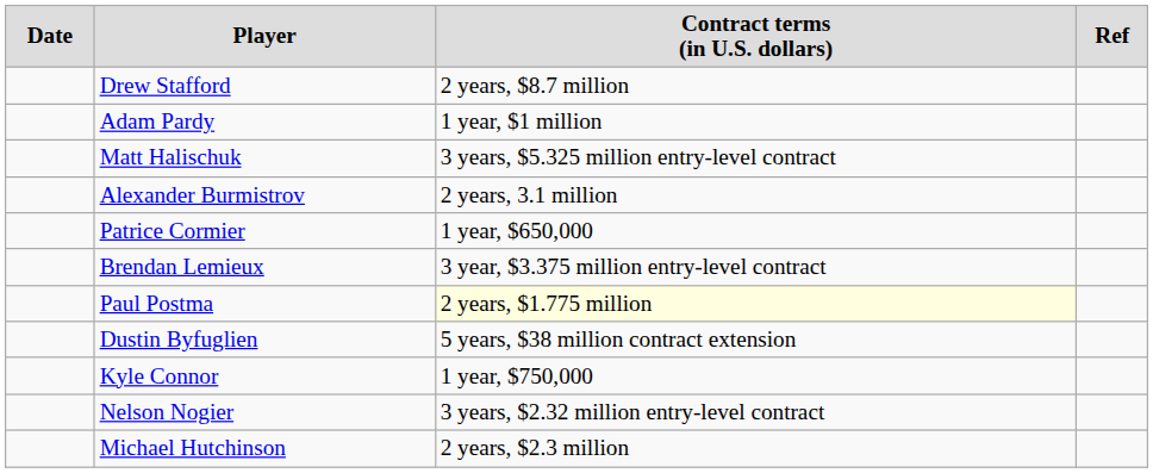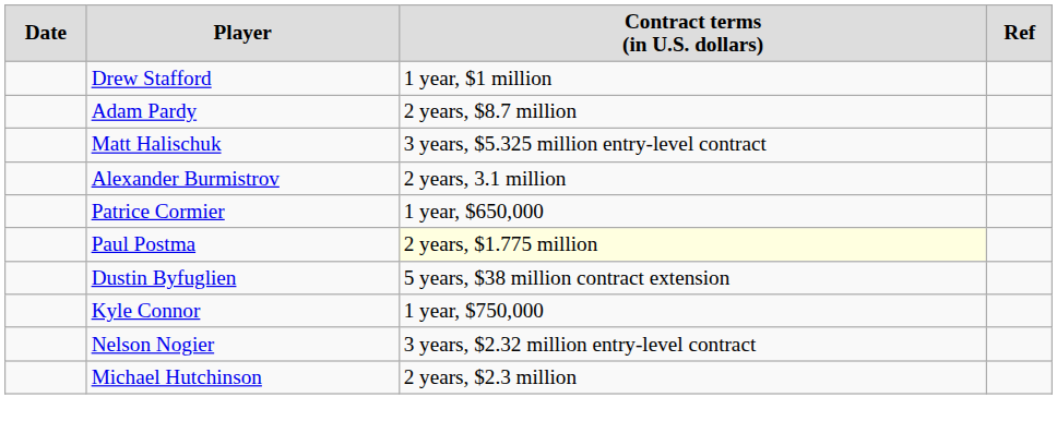Drew Stafford | column 3: 2 years, $8.7 million -> 1 year, $1 million
Adam Pardy | column 3: 1 year, $1 million -> 2 years, $8.7 million
- row: Brendan Lemieux | 3 year, $3.375 million entry-level contract
